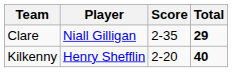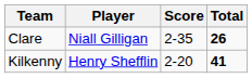Clare | Total: 29 -> 26
Kilkenny | Total: 40 -> 41
